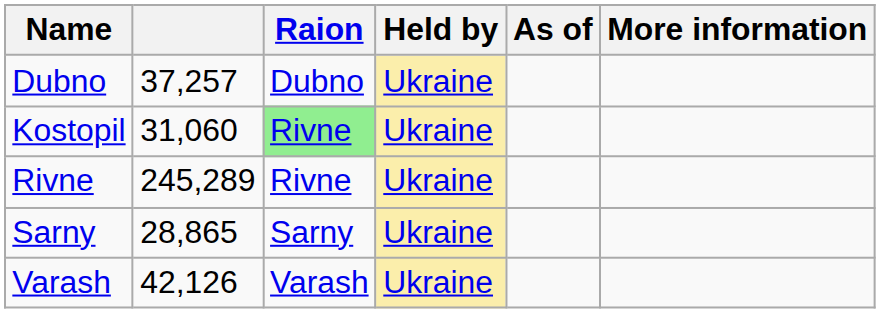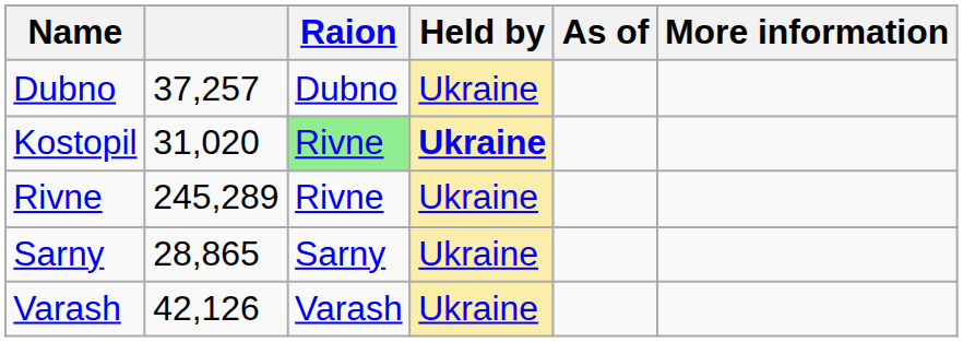Kostopil | column 2: 31,060 -> 31,020
Kostopil | Held by: normal -> bold
